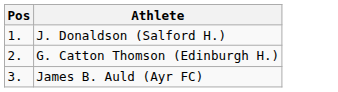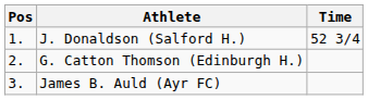+ column: Time | 52 3/4
